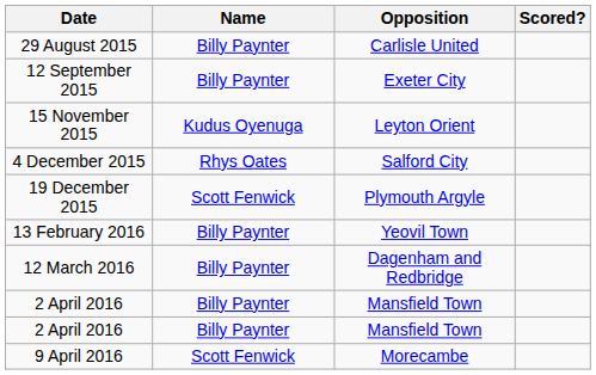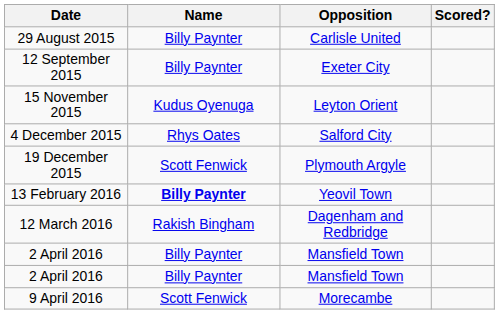13 February 2016 | Name: normal -> bold
12 March 2016 | Name: Billy Paynter -> Rakish Bingham
